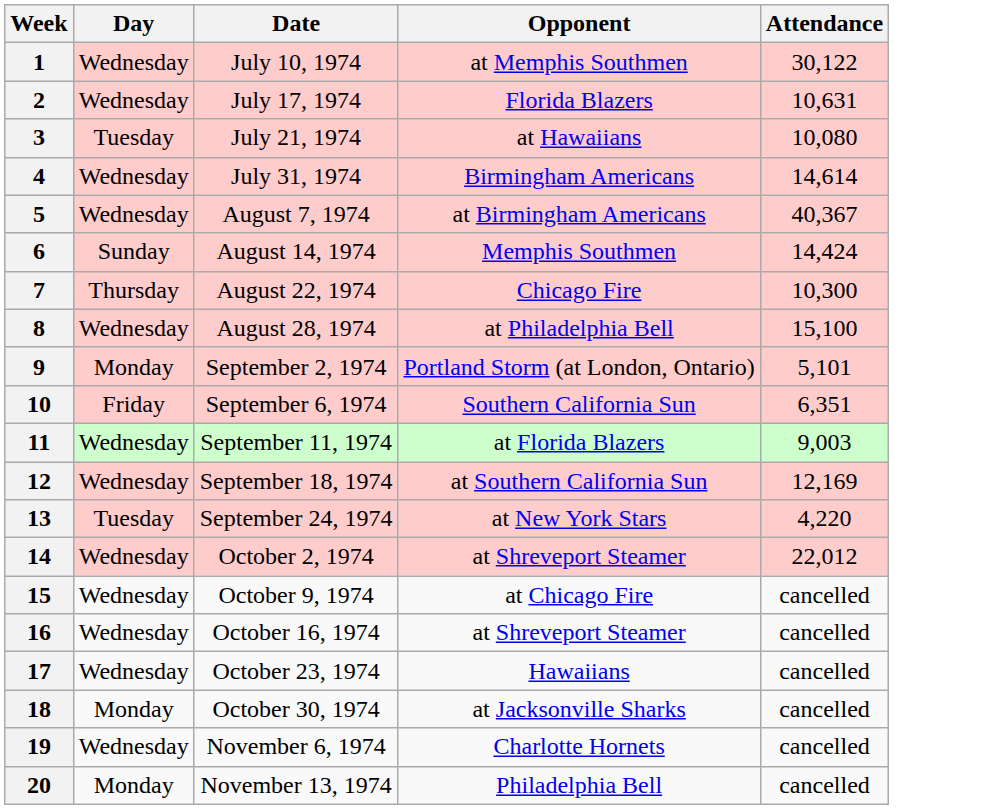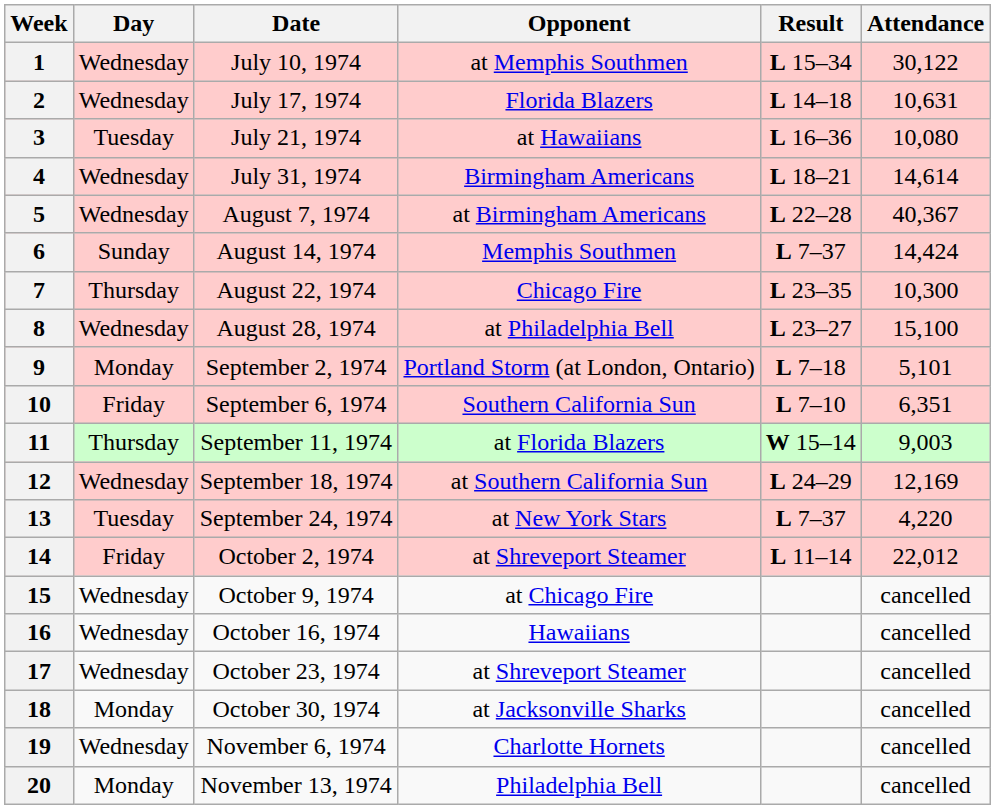+ column: Result | L 15–34 | L 14–18 | L 16–36 | L 18–21 | L 22–28 | L 7–37 | L 23–35 | L 23–27 | L 7–18 | L 7–10 | W 15–14 | L 24–29 | L 7–37 | L 11–14
11 | Day: Wednesday -> Thursday
14 | Day: Wednesday -> Friday
16 | Opponent: at Shreveport Steamer -> Hawaiians
17 | Opponent: Hawaiians -> at Shreveport Steamer
